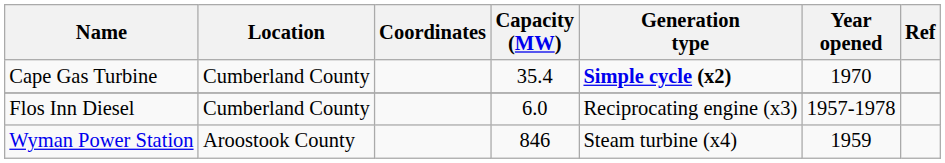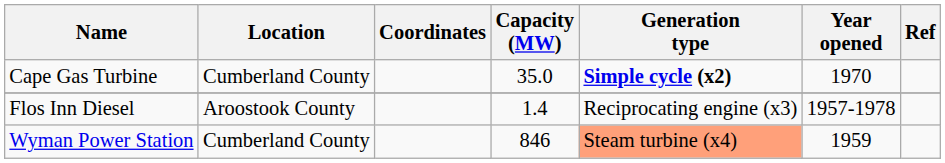Cape Gas Turbine | Capacity (MW): 35.4 -> 35.0
Flos Inn Diesel | Location: Cumberland County -> Aroostook County
Flos Inn Diesel | Capacity (MW): 6.0 -> 1.4
Wyman Power Station | Location: Aroostook County -> Cumberland County
Wyman Power Station | Generation type: no background -> lightsalmon background
